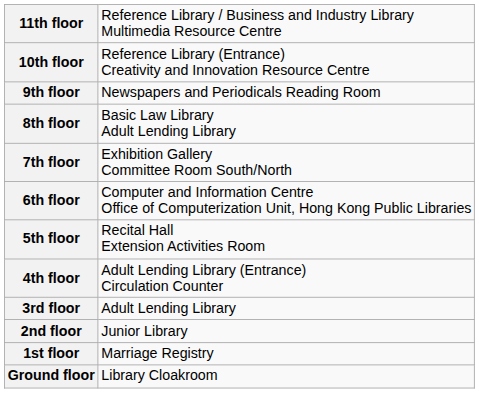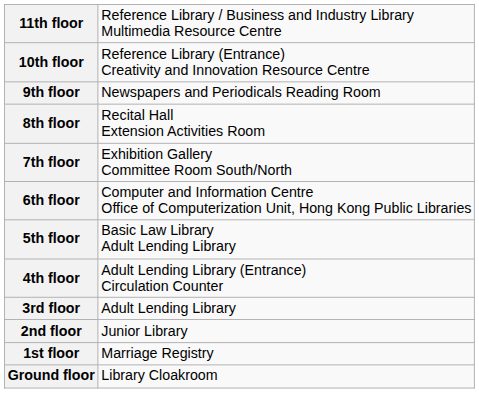8th floor | column 2: Basic Law Library Adult Lending Library -> Recital Hall Extension Activities Room
5th floor | column 2: Recital Hall Extension Activities Room -> Basic Law Library Adult Lending Library
